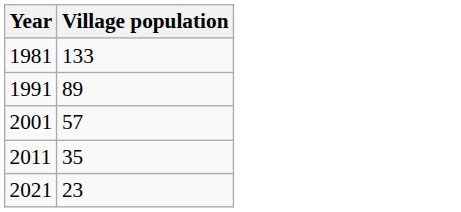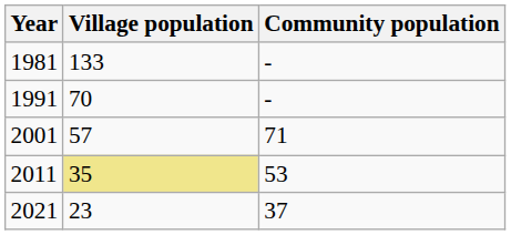+ column: Community population | - | - | 71 | 53 | 37
1991 | Village population: 89 -> 70
2011 | Village population: no background -> khaki background
